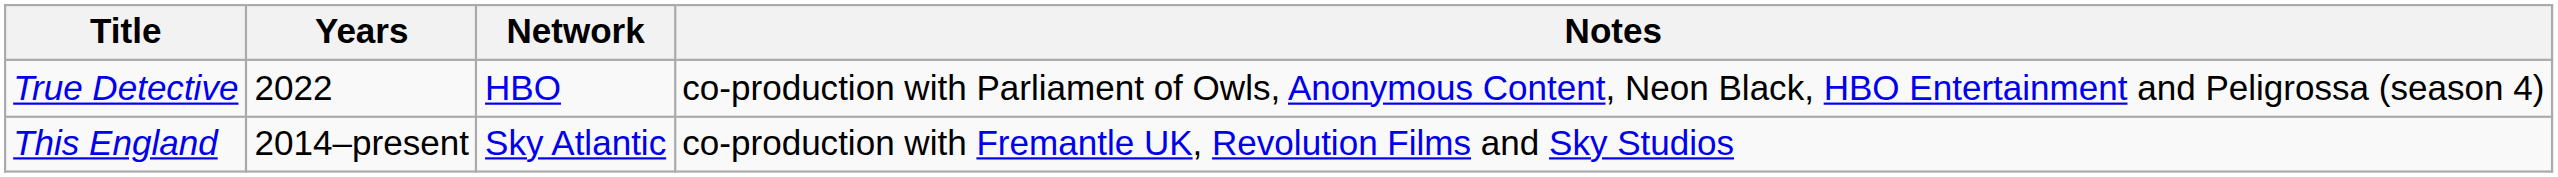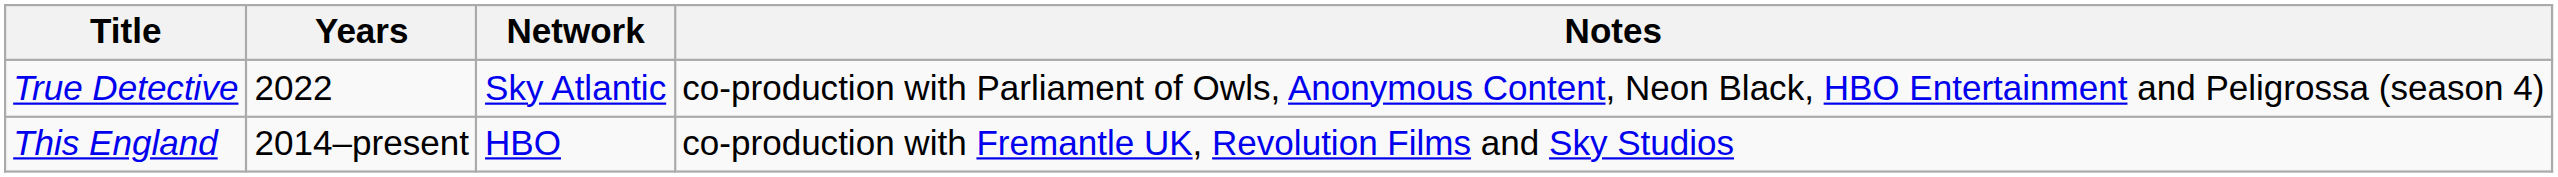True Detective | Network: HBO -> Sky Atlantic
This England | Network: Sky Atlantic -> HBO
